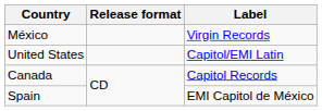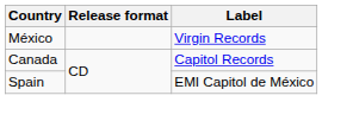- row: United States | Capitol/EMI Latin
